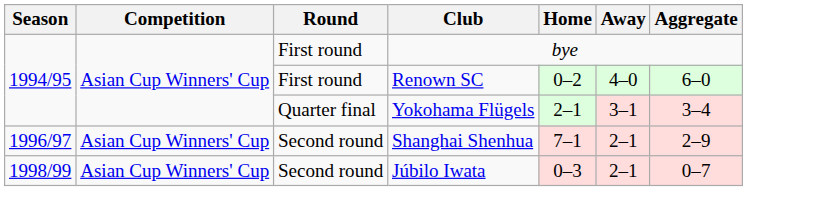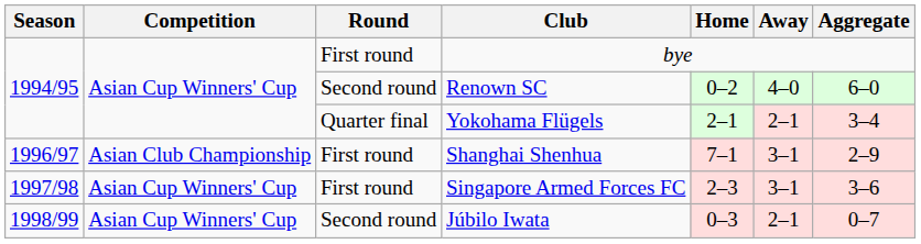Renown SC | Round: First round -> Second round
Yokohama Flügels | Away: 3–1 -> 2–1
Shanghai Shenhua | Competition: Asian Cup Winners' Cup -> Asian Club Championship
Shanghai Shenhua | Round: Second round -> First round
Shanghai Shenhua | Away: 2–1 -> 3–1
+ row: 1997/98 | Asian Cup Winners' Cup | First round | Singapore Armed Forces FC | 2–3 | 3–1 | 3–6
